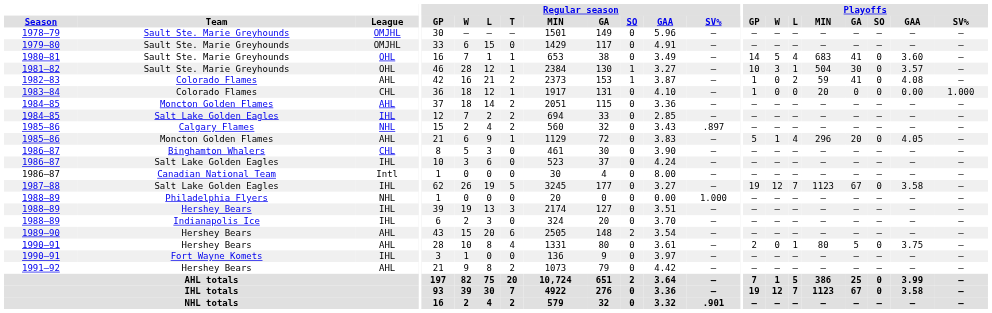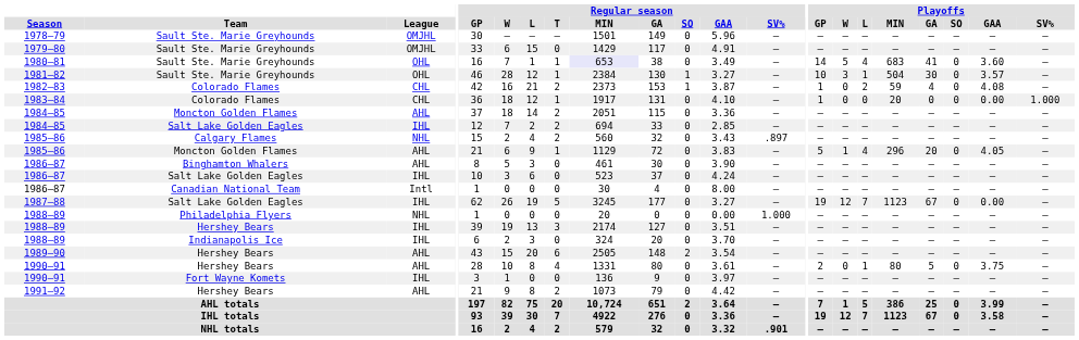1980–81 | Regular season / MIN: no background -> lavender background
1982–83 | League: AHL -> CHL
1982–83 | Playoffs / GA: 41 -> 4
1986–87 / Binghamton Whalers | League: CHL -> AHL
1987–88 | Playoffs / GAA: 3.58 -> 0.00
